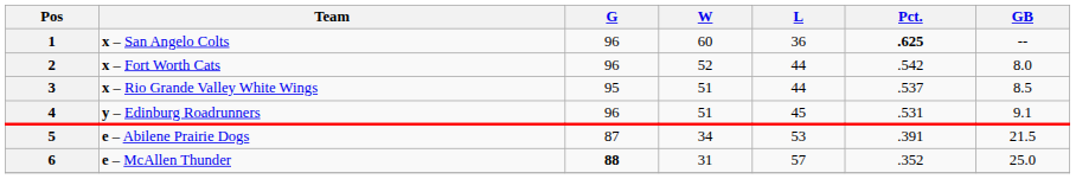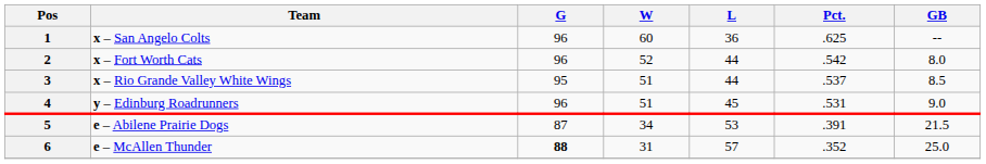1 | Pct.: bold -> normal
4 | GB: 9.1 -> 9.0
